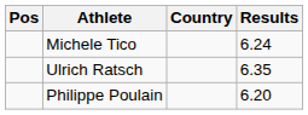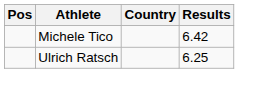Michele Tico | Results: 6.24 -> 6.42
Ulrich Ratsch | Results: 6.35 -> 6.25
- row: Philippe Poulain | 6.20
